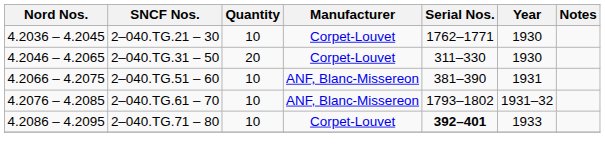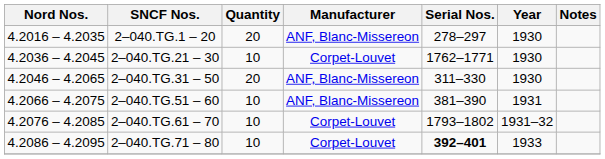+ row: 4.2016 – 4.2035 | 2–040.TG.1 – 20 | 20 | ANF, Blanc-Missereon | 278–297 | 1930
2–040.TG.31 – 50 | Manufacturer: Corpet-Louvet -> ANF, Blanc-Missereon
2–040.TG.61 – 70 | Manufacturer: ANF, Blanc-Missereon -> Corpet-Louvet
